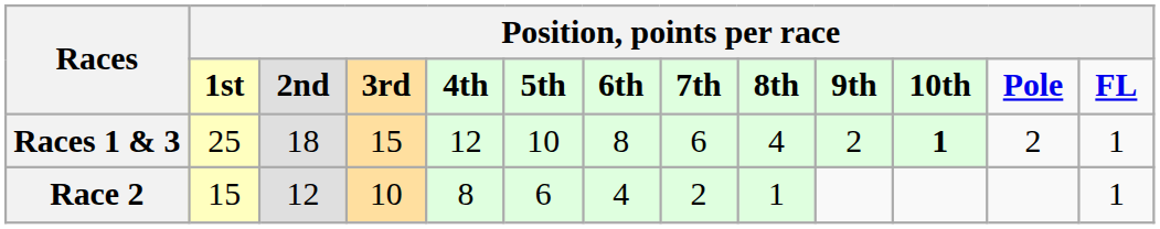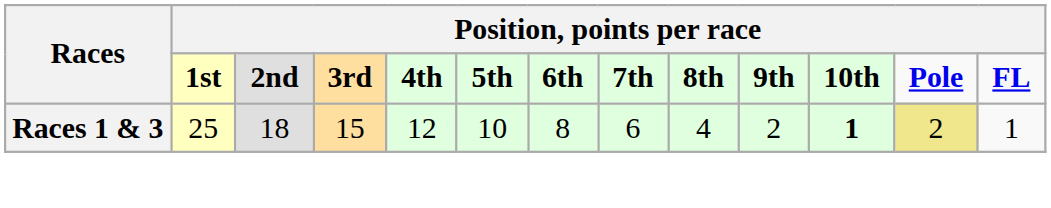Races 1 & 3 | column 12: no background -> khaki background
- row: Race 2 | 15 | 12 | 10 | 8 | 6 | 4 | 2 | 1 | 1
